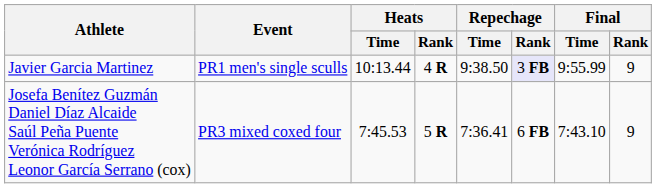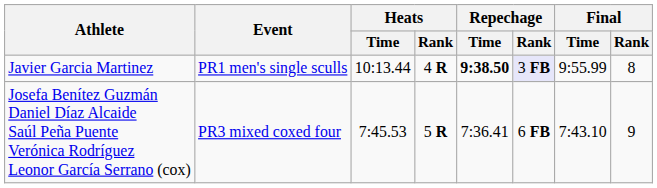Javier Garcia Martinez | Repechage / Time: normal -> bold
Javier Garcia Martinez | Final / Rank: 9 -> 8
